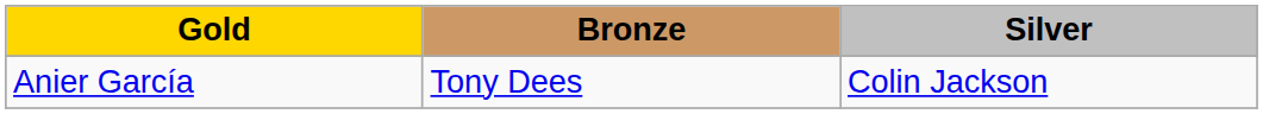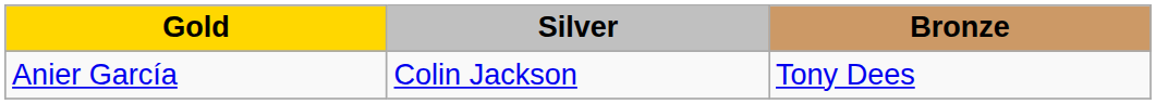columns swapped: Silver <-> Bronze
